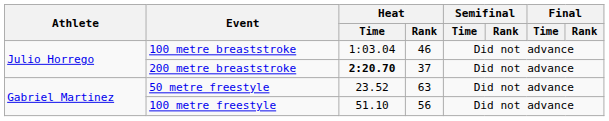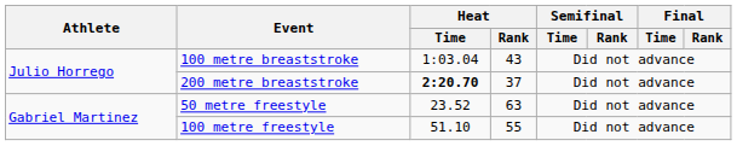100 metre breaststroke | Heat / Rank: 46 -> 43
100 metre freestyle | Heat / Rank: 56 -> 55
